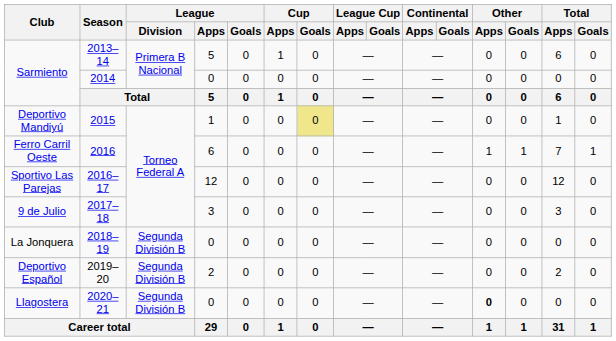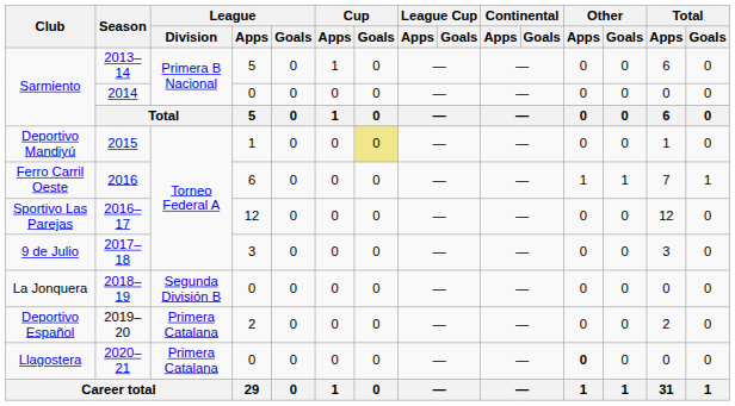2019–20 | League / Division: Segunda División B -> Primera Catalana
2020–21 | League / Division: Segunda División B -> Primera Catalana
